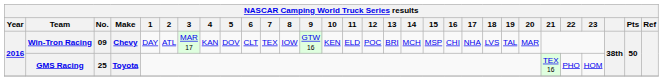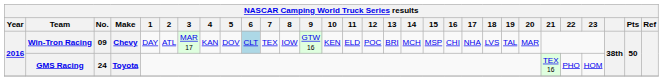Win-Tron Racing | 6: no background -> lightblue background
GMS Racing | No.: 25 -> 24
